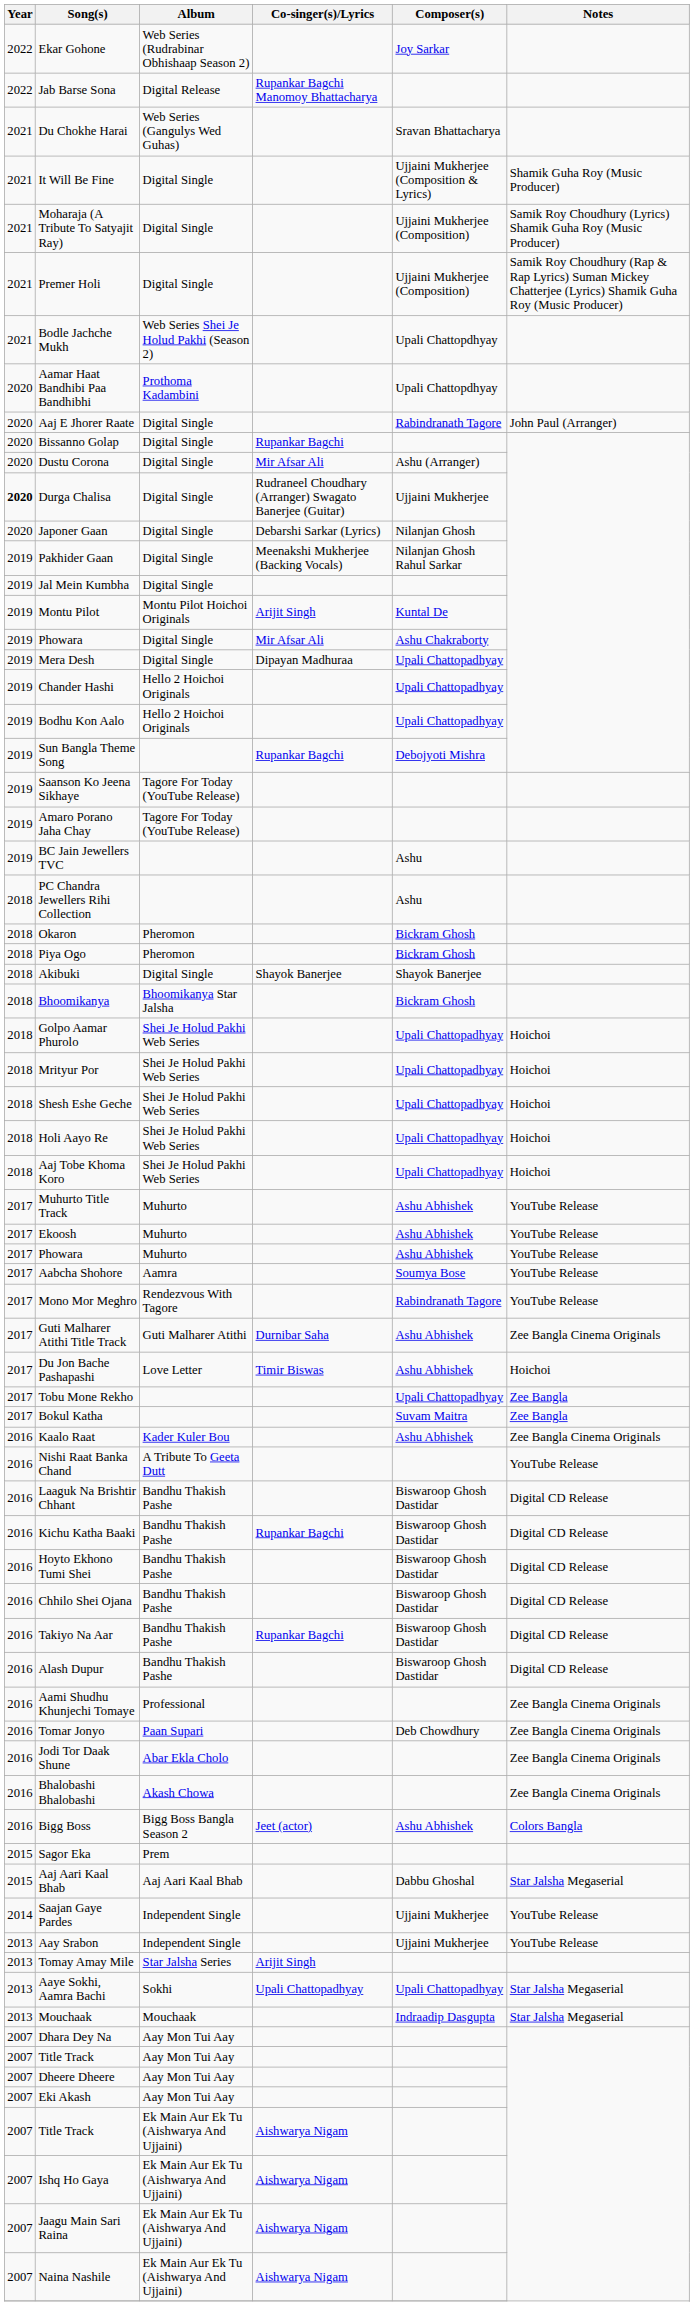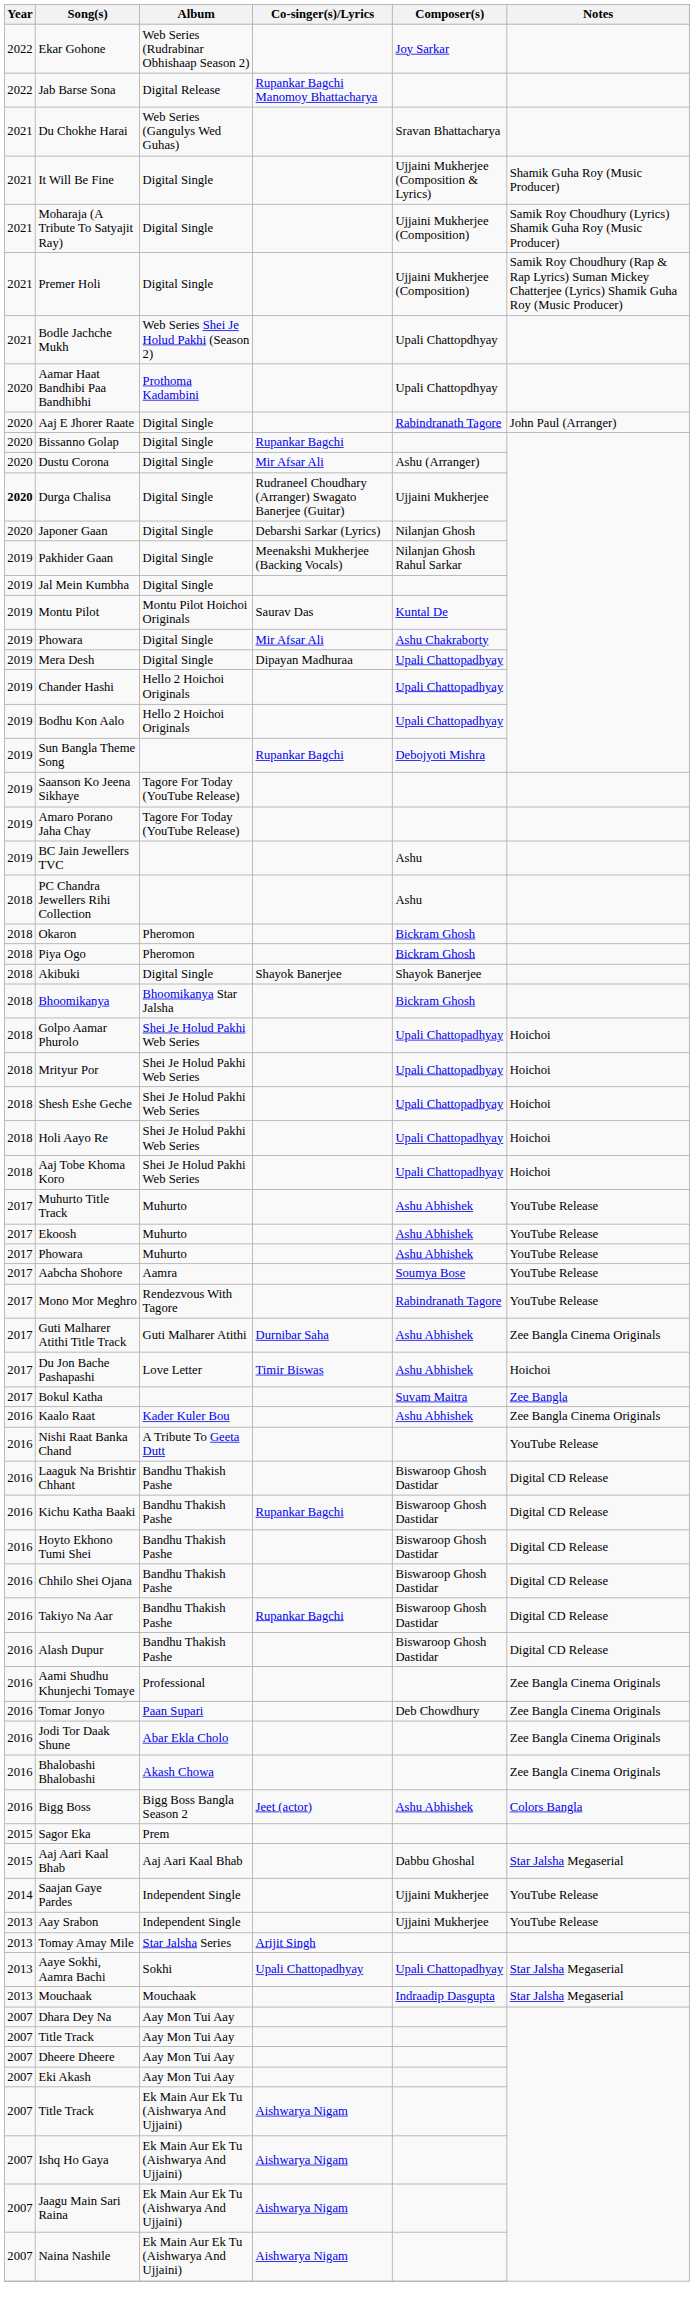Montu Pilot | Co-singer(s)/Lyrics: Arijit Singh -> Saurav Das
- row: 2017 | Tobu Mone Rekho | Upali Chattopadhyay | Zee Bangla
